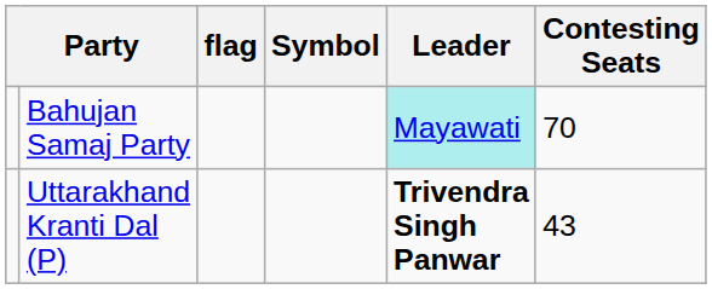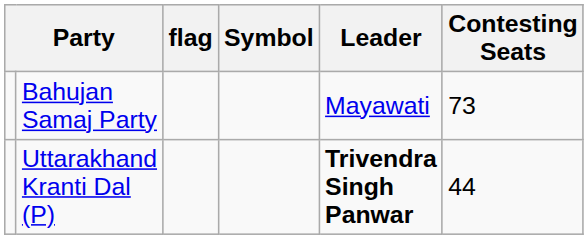Bahujan Samaj Party | Leader: paleturquoise background -> no background
Bahujan Samaj Party | Contesting Seats: 70 -> 73
Uttarakhand Kranti Dal (P) | Contesting Seats: 43 -> 44
